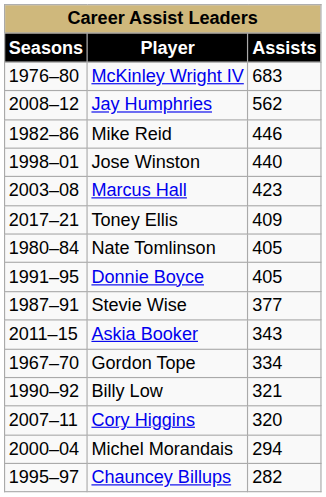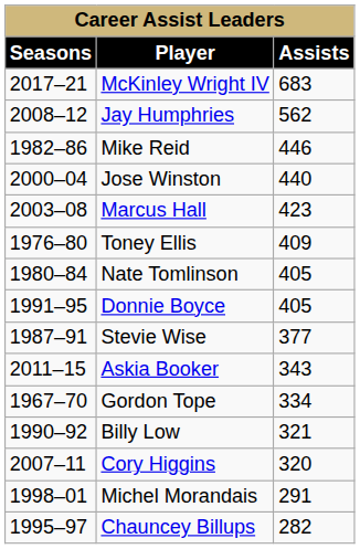McKinley Wright IV | Seasons: 1976–80 -> 2017–21
Jose Winston | Seasons: 1998–01 -> 2000–04
Toney Ellis | Seasons: 2017–21 -> 1976–80
Michel Morandais | Seasons: 2000–04 -> 1998–01
Michel Morandais | Assists: 294 -> 291
